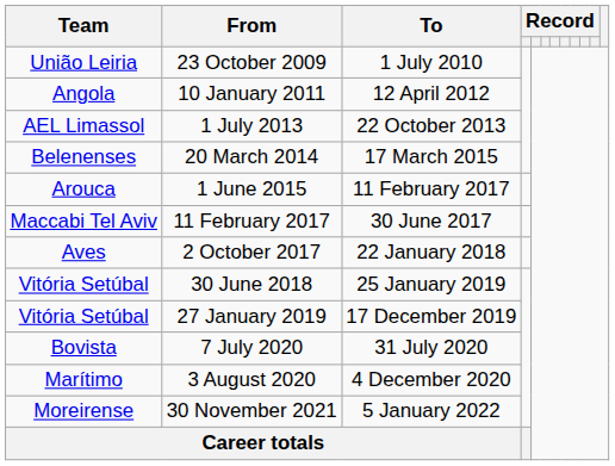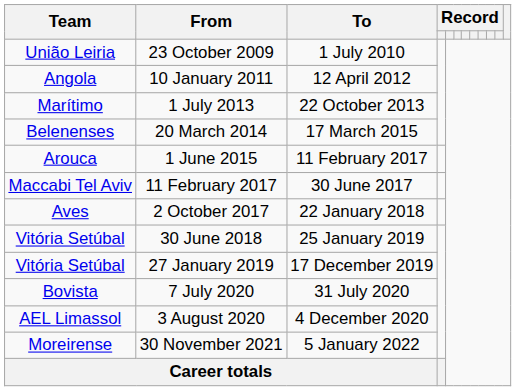1 July 2013 | Team: AEL Limassol -> Marítimo
3 August 2020 | Team: Marítimo -> AEL Limassol
